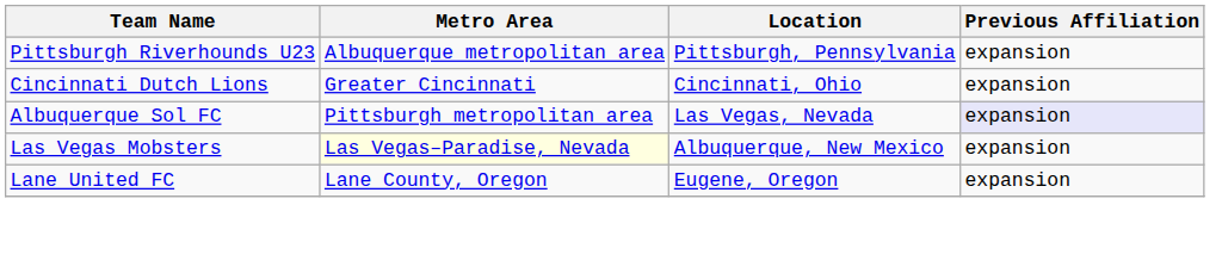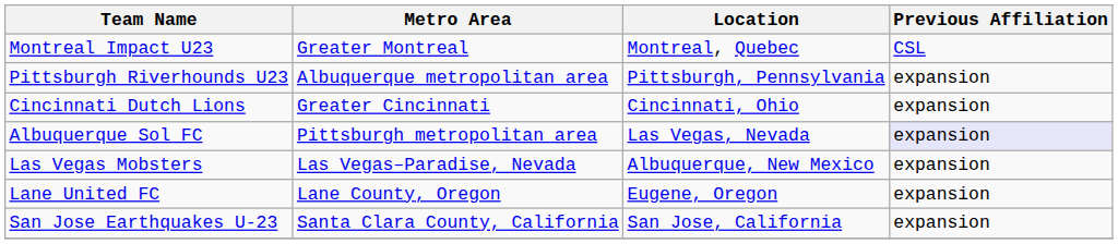+ row: Montreal Impact U23 | Greater Montreal | Montreal, Quebec | CSL
Las Vegas Mobsters | Metro Area: lightyellow background -> no background
+ row: San Jose Earthquakes U-23 | Santa Clara County, California | San Jose, California | expansion
